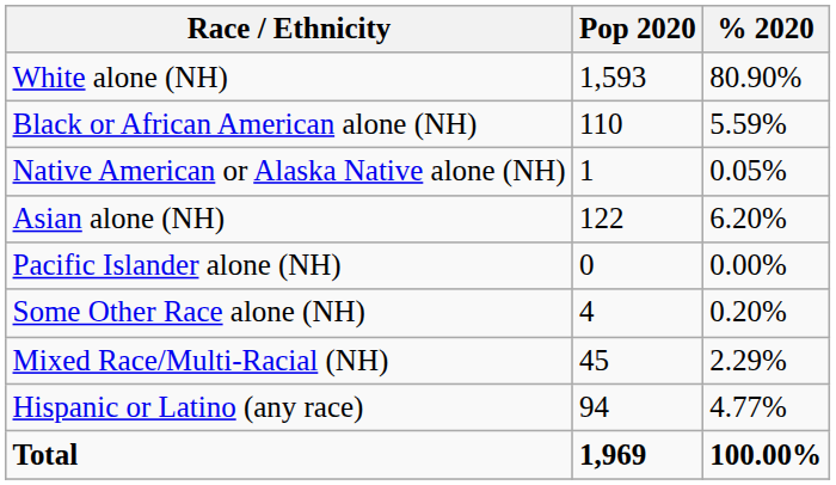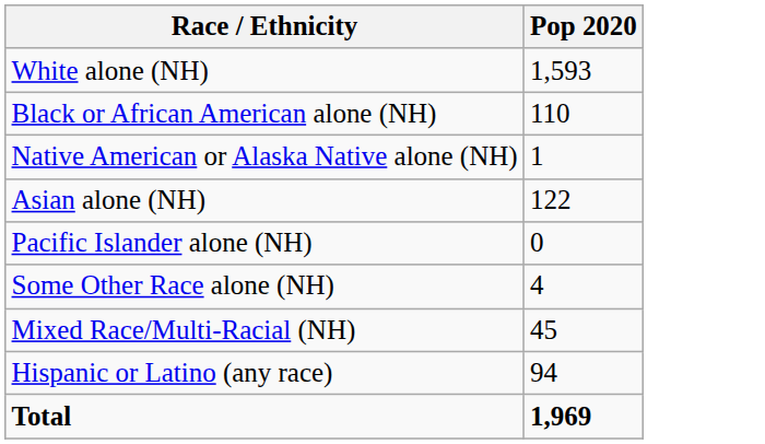- column: % 2020 | 80.90% | 5.59% | 0.05% | 6.20% | 0.00% | 0.20% | 2.29% | 4.77% | 100.00%
